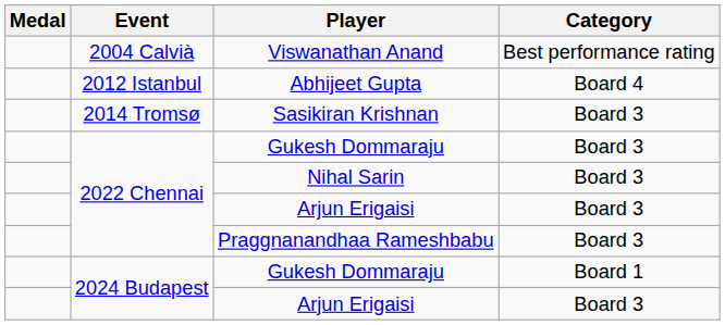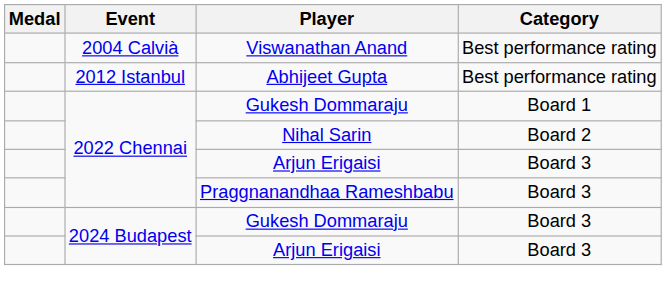Abhijeet Gupta | Category: Board 4 -> Best performance rating
- row: 2014 Tromsø | Sasikiran Krishnan | Board 3
2022 Chennai / Gukesh Dommaraju | Category: Board 3 -> Board 1
Nihal Sarin | Category: Board 3 -> Board 2
2024 Budapest / Gukesh Dommaraju | Category: Board 1 -> Board 3
